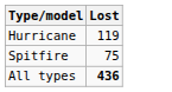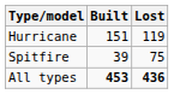+ column: Built | 151 | 39 | 453
